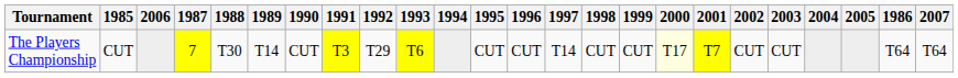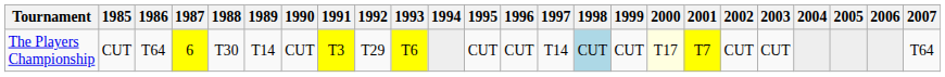columns swapped: 1986 <-> 2006
The Players Championship | 1987: 7 -> 6
The Players Championship | 1998: no background -> lightblue background
